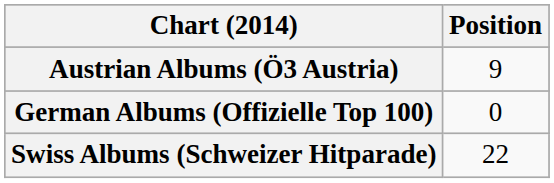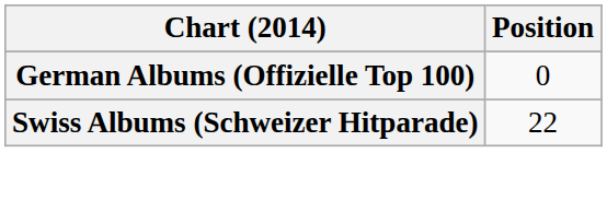- row: Austrian Albums (Ö3 Austria) | 9
